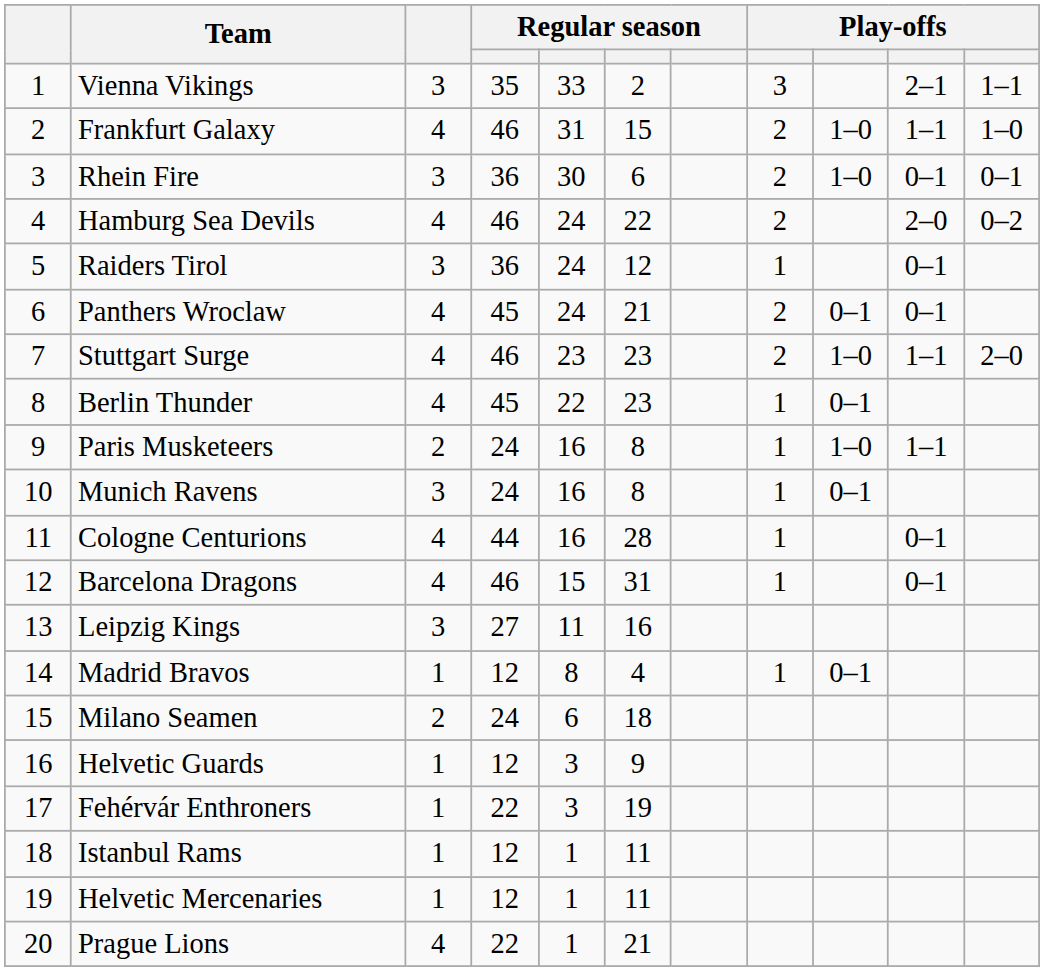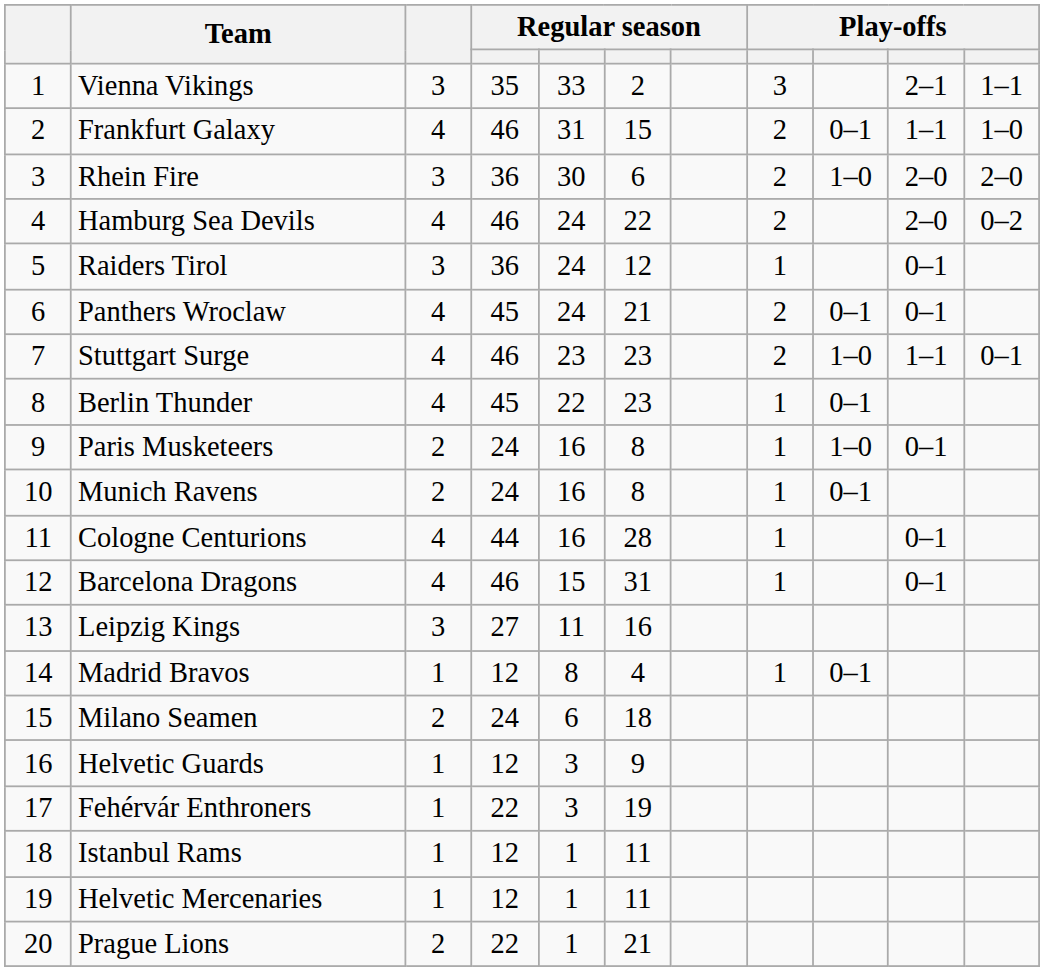Frankfurt Galaxy | column 9: 1–0 -> 0–1
Rhein Fire | column 10: 0–1 -> 2–0
Rhein Fire | column 11: 0–1 -> 2–0
Stuttgart Surge | column 11: 2–0 -> 0–1
Paris Musketeers | column 10: 1–1 -> 0–1
Munich Ravens | column 3: 3 -> 2
Prague Lions | column 3: 4 -> 2
